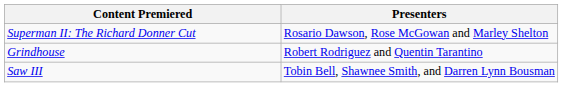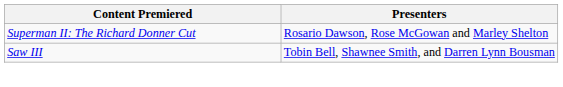- row: Grindhouse | Robert Rodriguez and Quentin Tarantino
